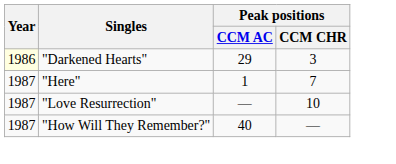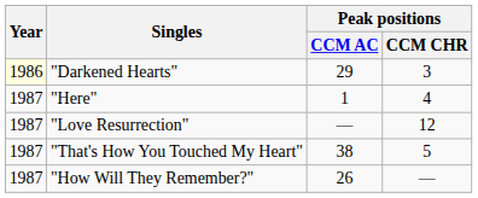"Here" | Peak positions / CCM CHR: 7 -> 4
"Love Resurrection" | Peak positions / CCM CHR: 10 -> 12
+ row: 1987 | "That's How You Touched My Heart" | 38 | 5
"How Will They Remember?" | Peak positions / CCM AC: 40 -> 26
